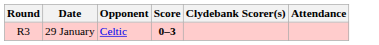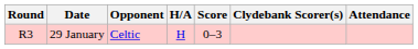+ column: H/A | H
29 January | Score: bold -> normal
